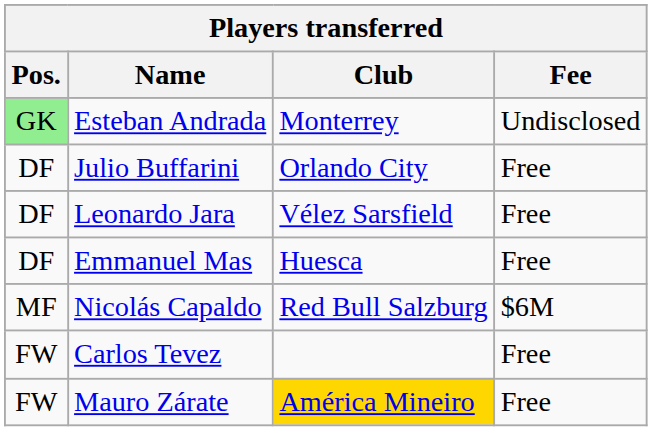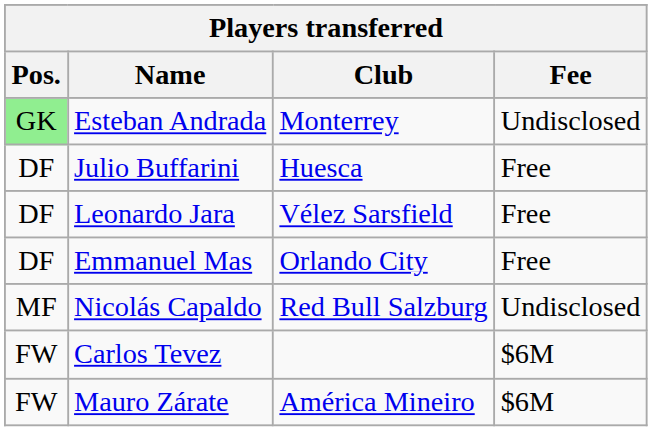Julio Buffarini | Club: Orlando City -> Huesca
Emmanuel Mas | Club: Huesca -> Orlando City
Nicolás Capaldo | Fee: $6M -> Undisclosed
Carlos Tevez | Fee: Free -> $6M
Mauro Zárate | Club: gold background -> no background
Mauro Zárate | Fee: Free -> $6M
